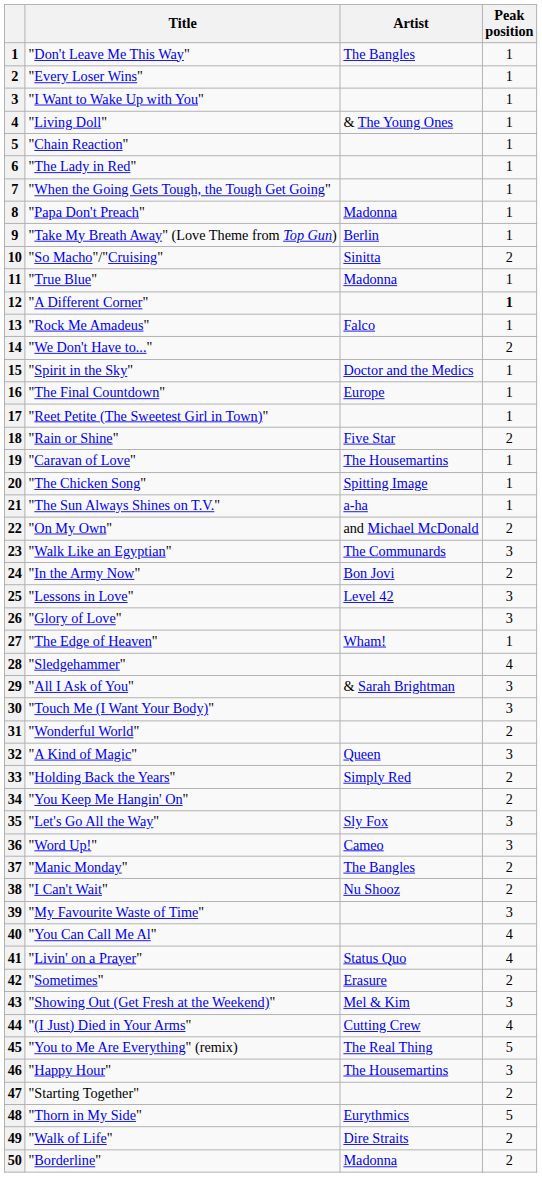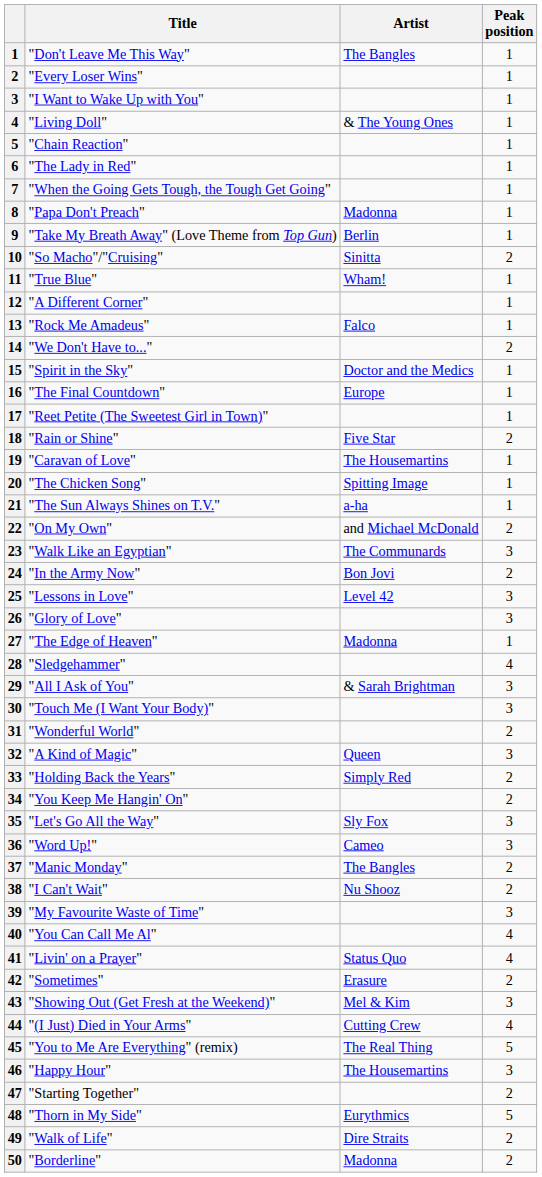"True Blue" | Artist: Madonna -> Wham!
"A Different Corner" | Peak position: bold -> normal
"The Edge of Heaven" | Artist: Wham! -> Madonna
